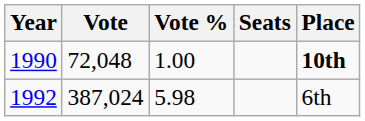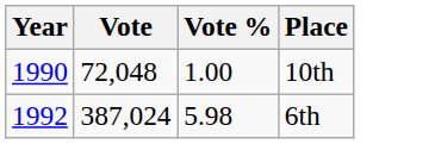- column: Seats
1990 | Place: bold -> normal
